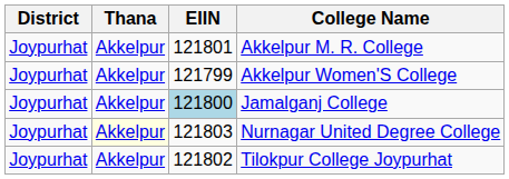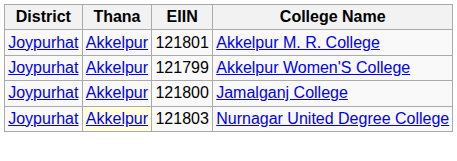Jamalganj College | EIIN: lightblue background -> no background
- row: Joypurhat | Akkelpur | 121802 | Tilokpur College Joypurhat
